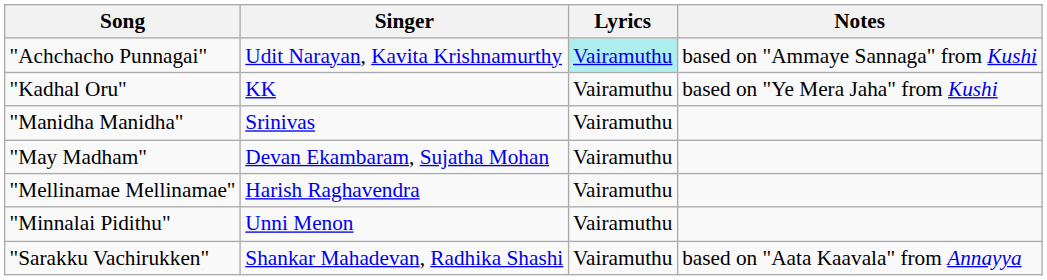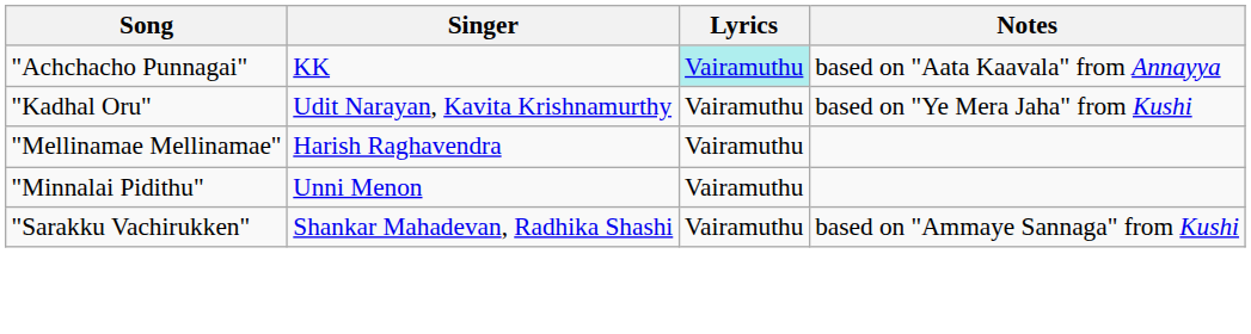"Achchacho Punnagai" | Singer: Udit Narayan, Kavita Krishnamurthy -> KK
"Achchacho Punnagai" | Notes: based on "Ammaye Sannaga" from Kushi -> based on "Aata Kaavala" from Annayya
"Kadhal Oru" | Singer: KK -> Udit Narayan, Kavita Krishnamurthy
- row: "Manidha Manidha" | Srinivas | Vairamuthu
- row: "May Madham" | Devan Ekambaram, Sujatha Mohan | Vairamuthu
"Sarakku Vachirukken" | Notes: based on "Aata Kaavala" from Annayya -> based on "Ammaye Sannaga" from Kushi
